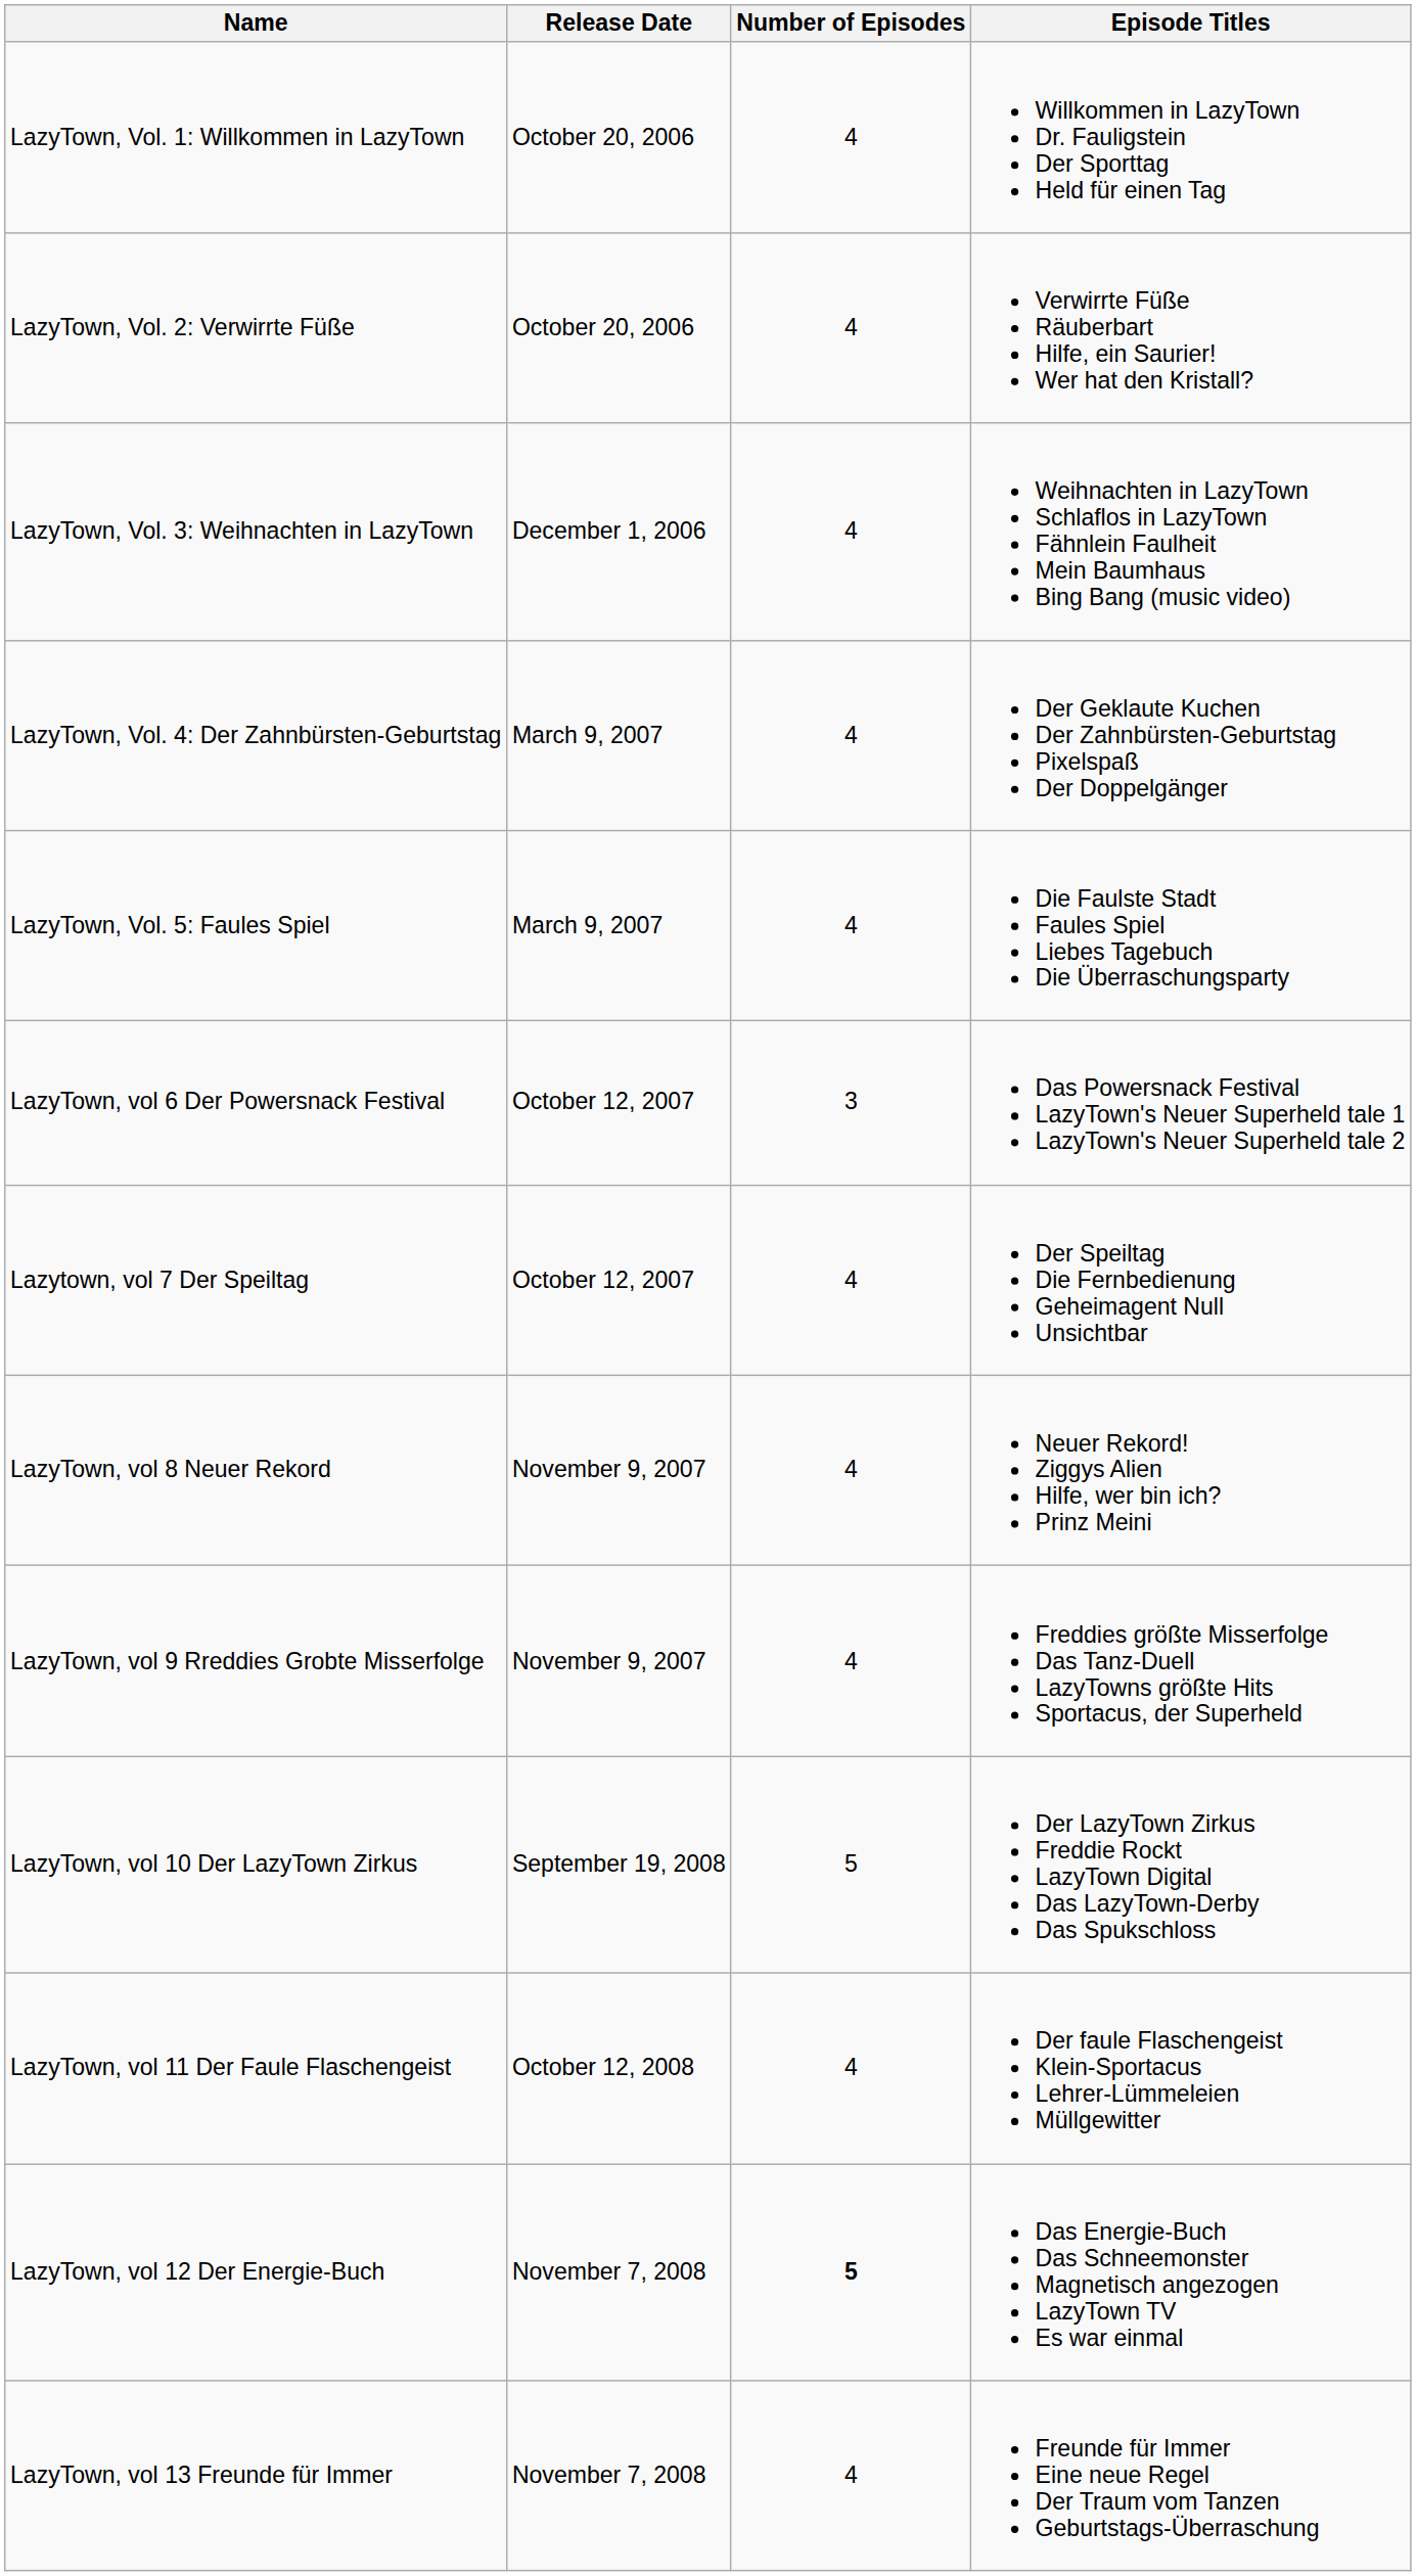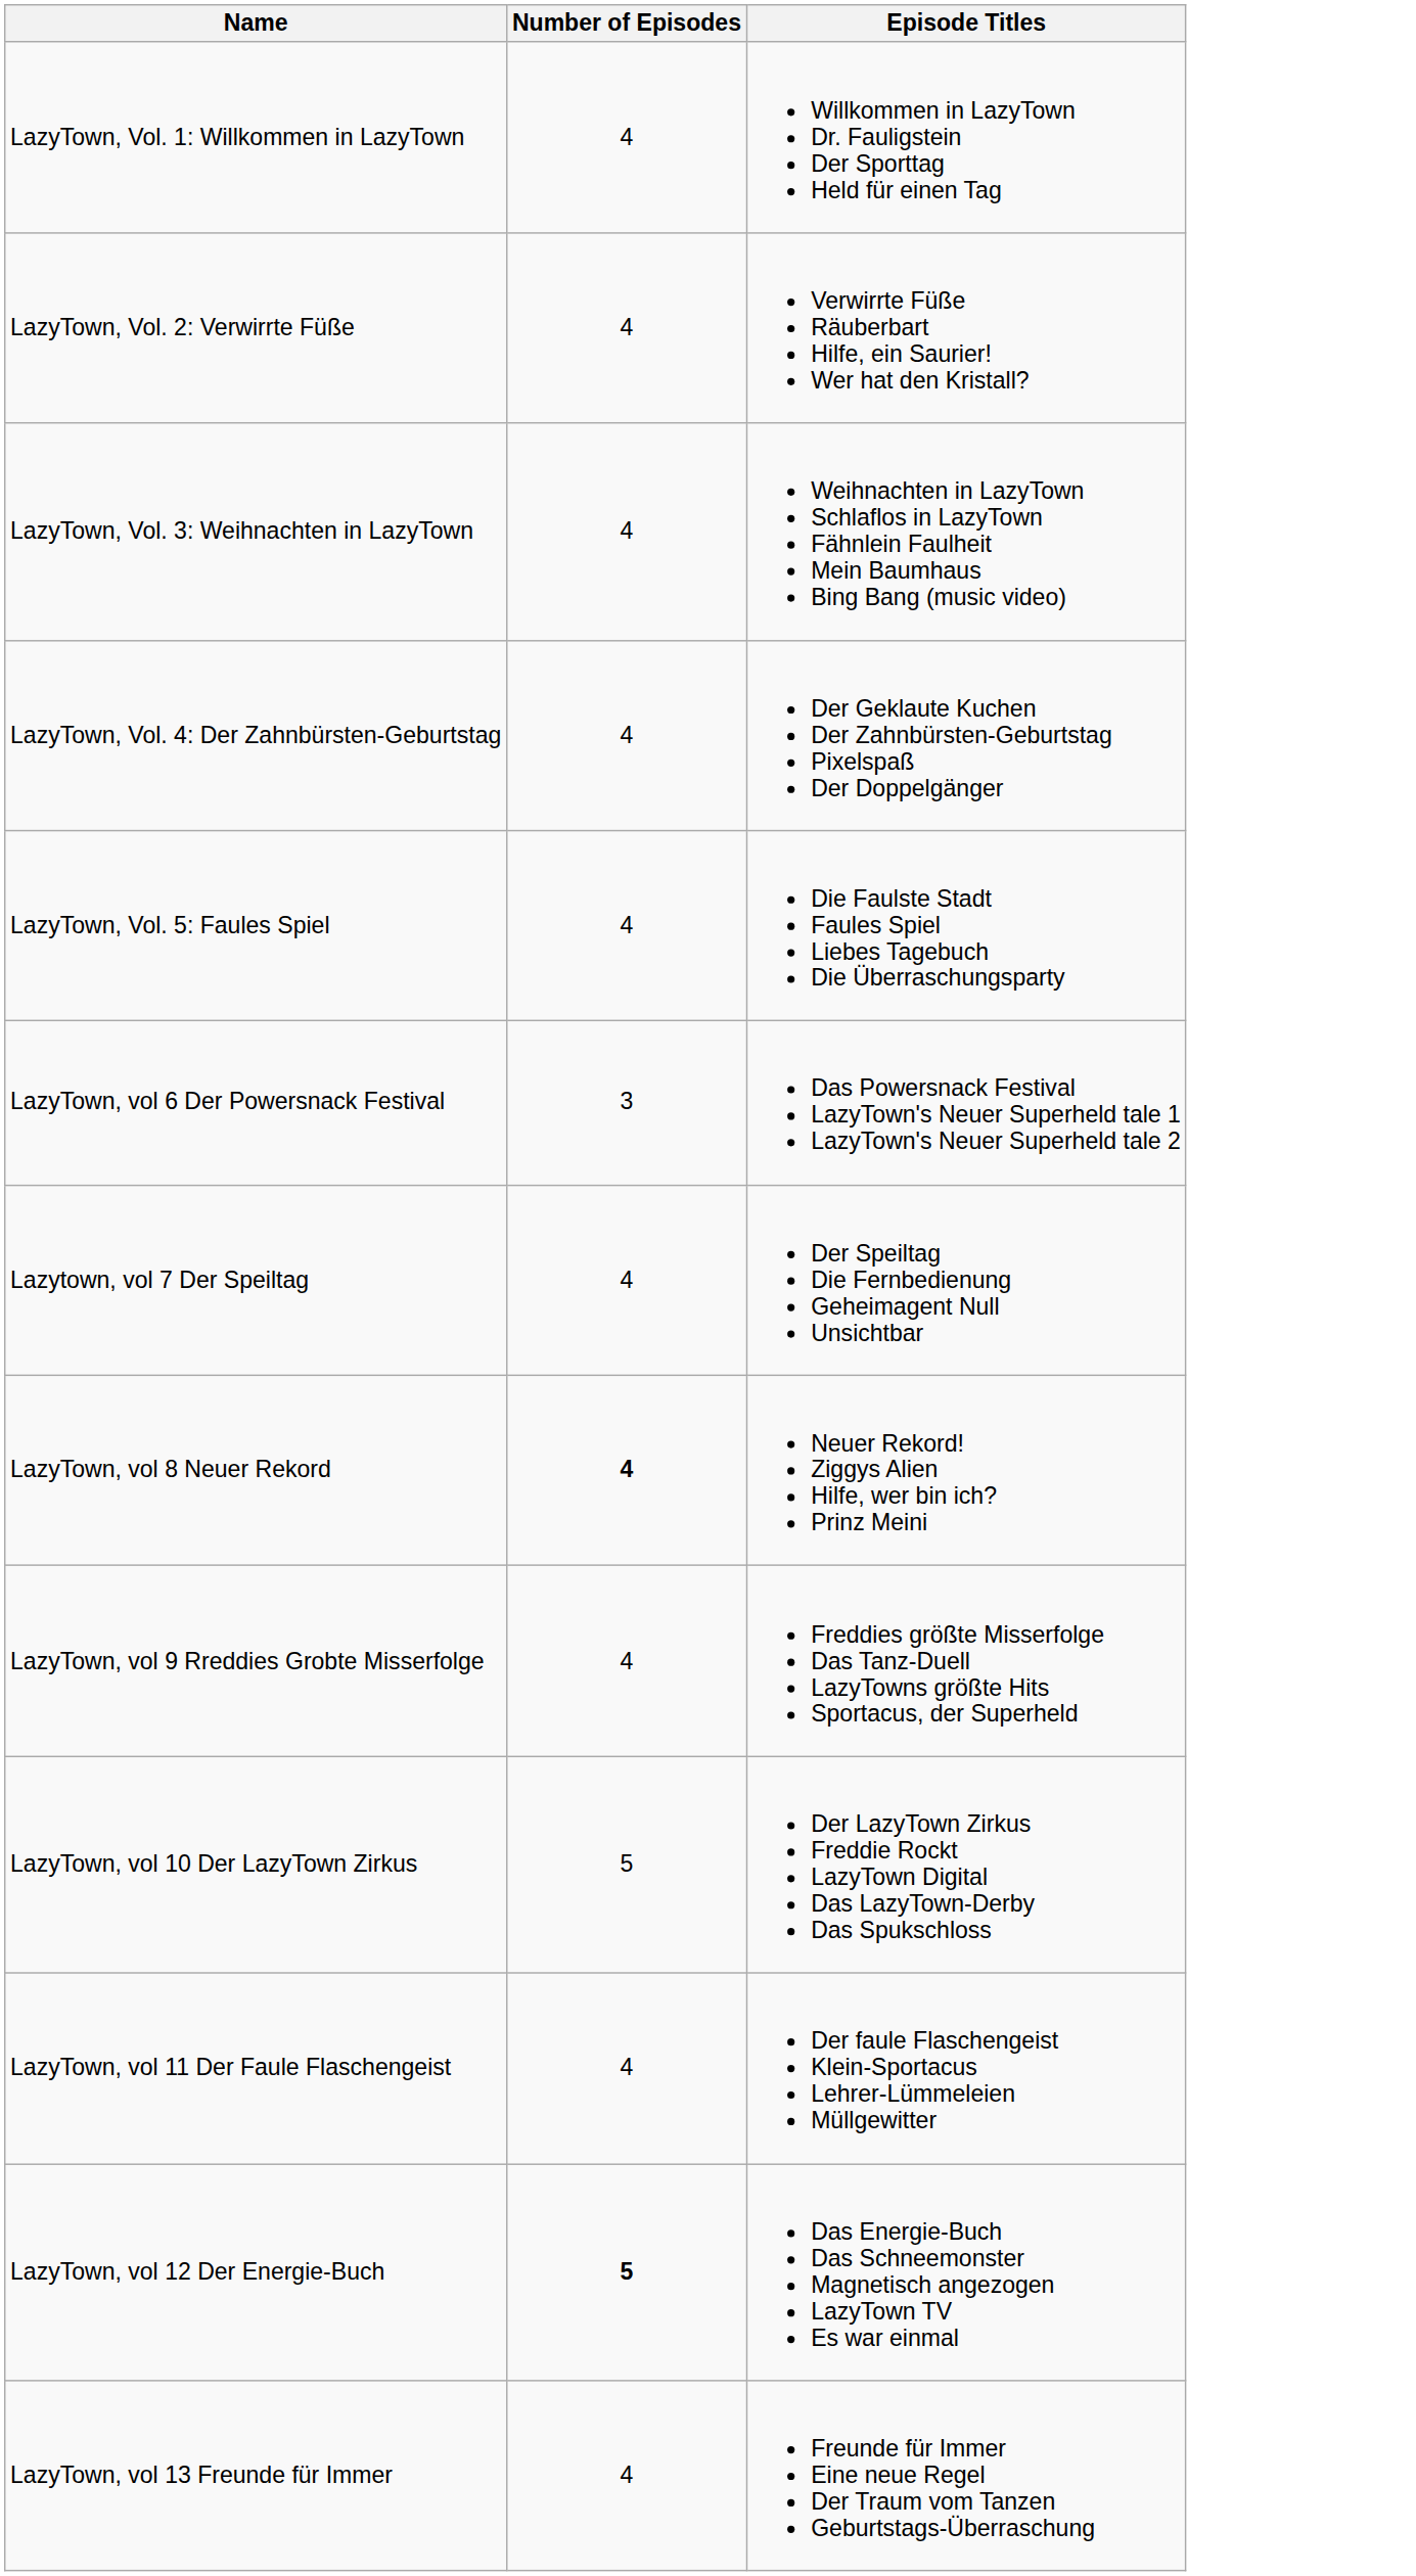- column: Release Date | October 20, 2006 | October 20, 2006 | December 1, 2006 | March 9, 2007 | March 9, 2007 | October 12, 2007 | October 12, 2007 | November 9, 2007 | November 9, 2007 | September 19, 2008 | October 12, 2008 | November 7, 2008 | November 7, 2008
LazyTown, vol 8 Neuer Rekord | Number of Episodes: normal -> bold
